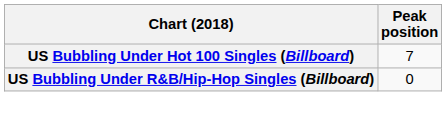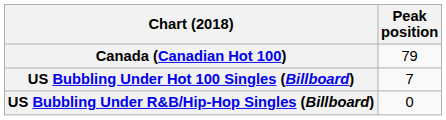+ row: Canada (Canadian Hot 100) | 79
